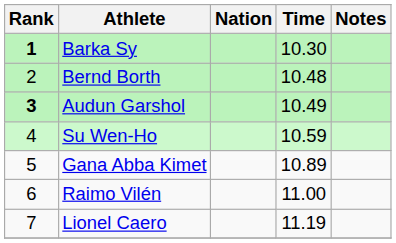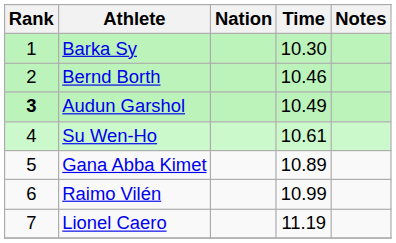Barka Sy | Rank: bold -> normal
Bernd Borth | Time: 10.48 -> 10.46
Su Wen-Ho | Time: 10.59 -> 10.61
Raimo Vilén | Time: 11.00 -> 10.99
